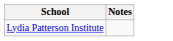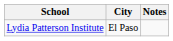+ column: City | El Paso
